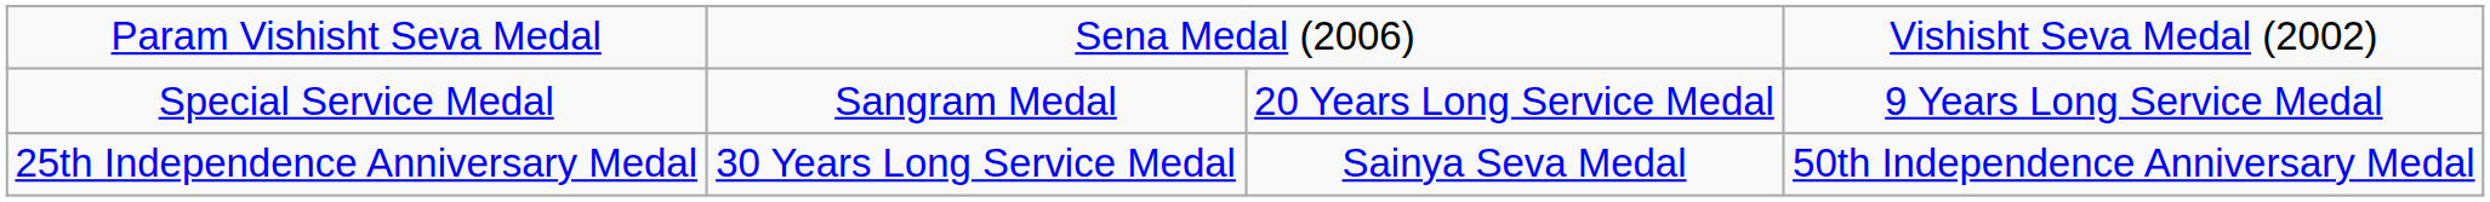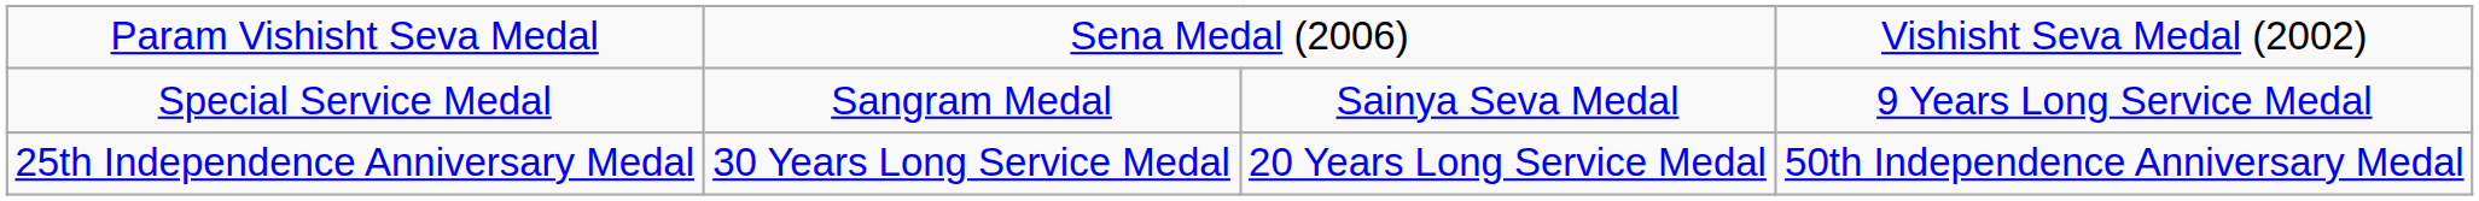Special Service Medal | column 3: 20 Years Long Service Medal -> Sainya Seva Medal
25th Independence Anniversary Medal | column 3: Sainya Seva Medal -> 20 Years Long Service Medal
